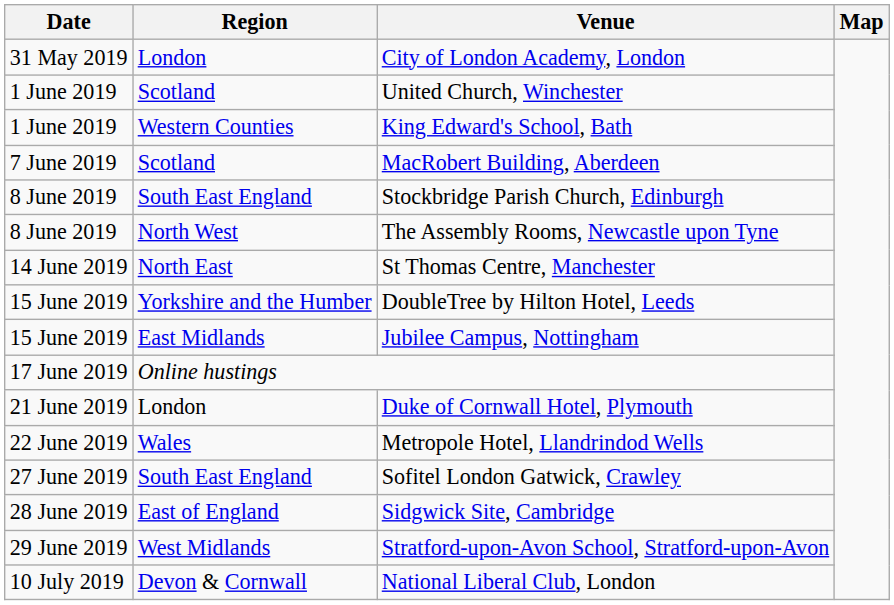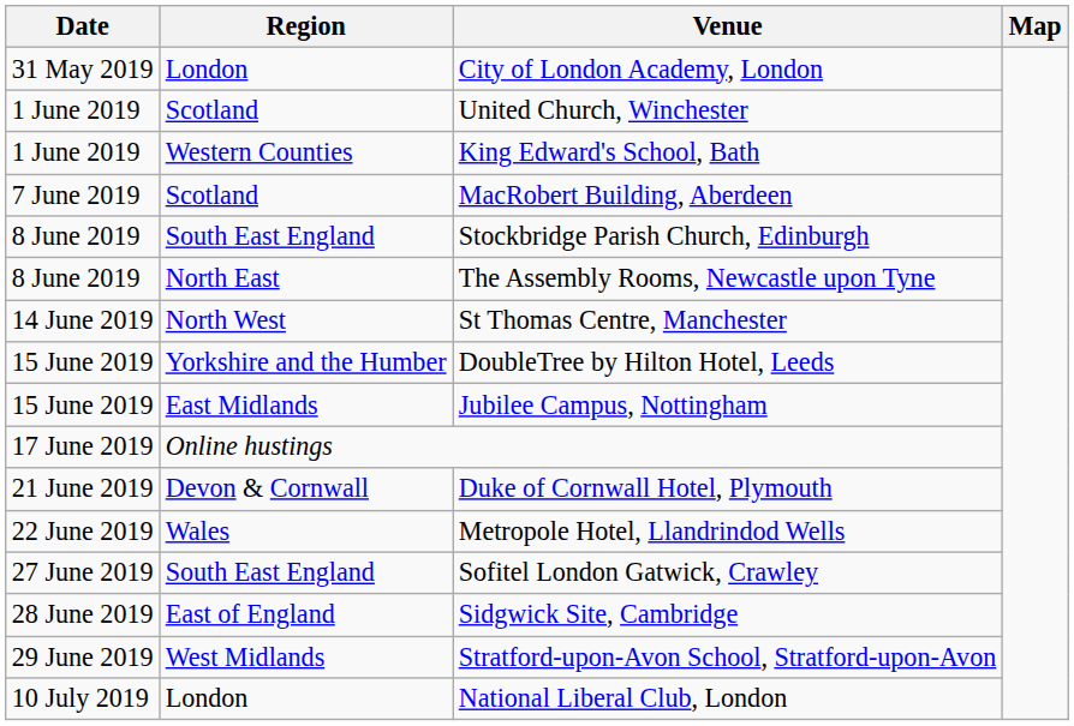The Assembly Rooms, Newcastle upon Tyne | Region: North West -> North East
St Thomas Centre, Manchester | Region: North East -> North West
Duke of Cornwall Hotel, Plymouth | Region: London -> Devon & Cornwall
National Liberal Club, London | Region: Devon & Cornwall -> London
